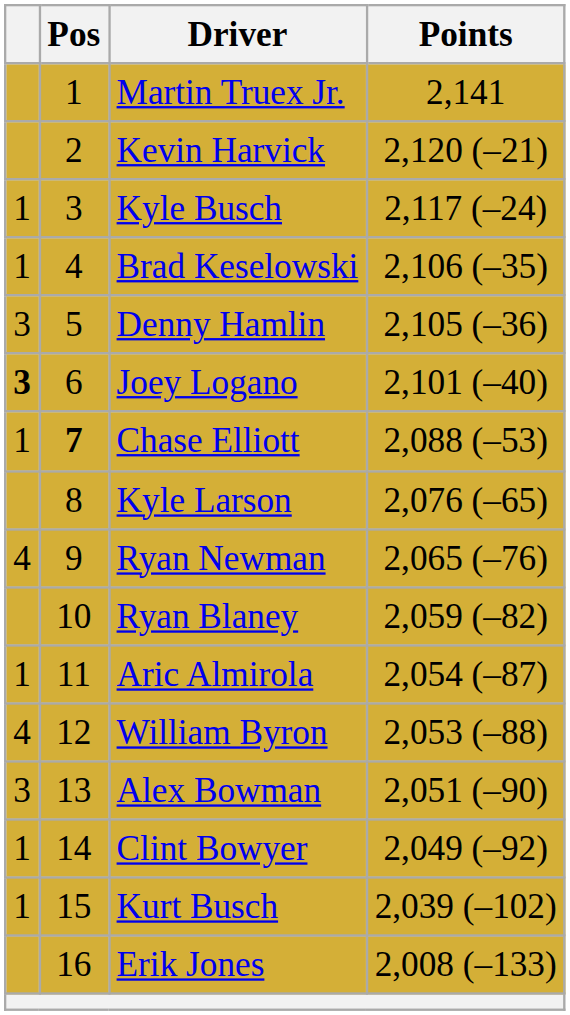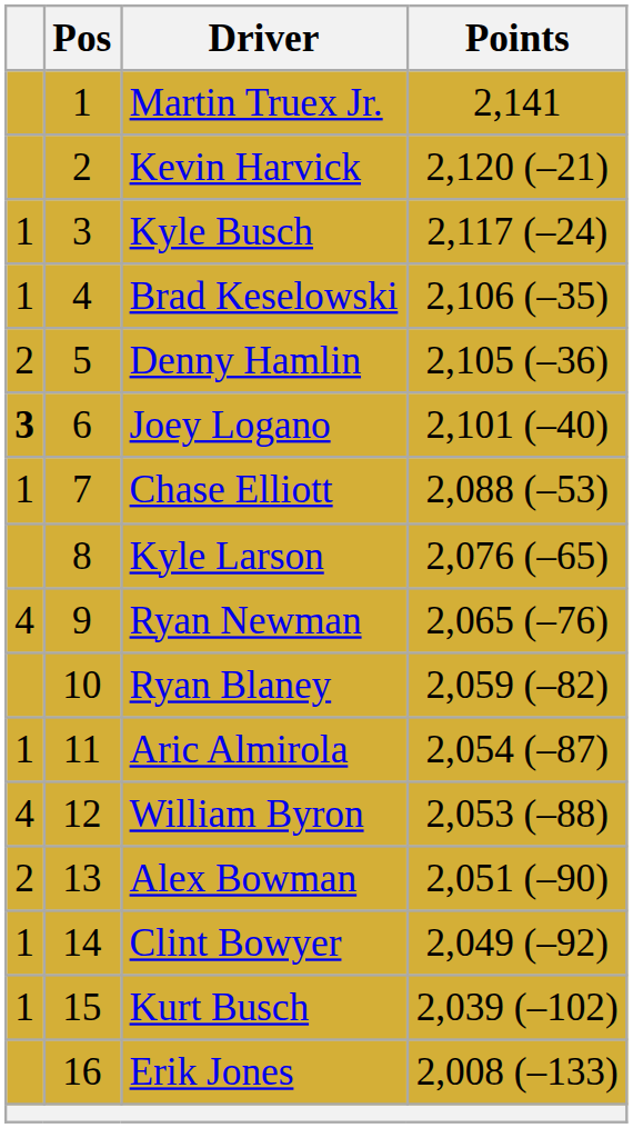Denny Hamlin | column 1: 3 -> 2
Chase Elliott | Pos: bold -> normal
Alex Bowman | column 1: 3 -> 2
